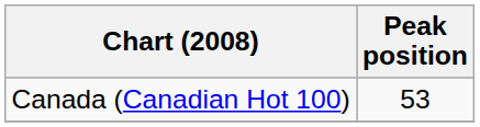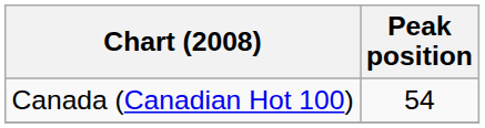Canada (Canadian Hot 100) | Peak position: 53 -> 54
